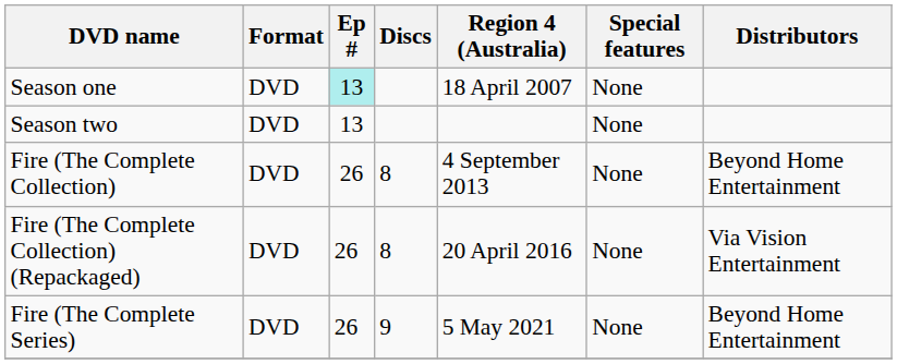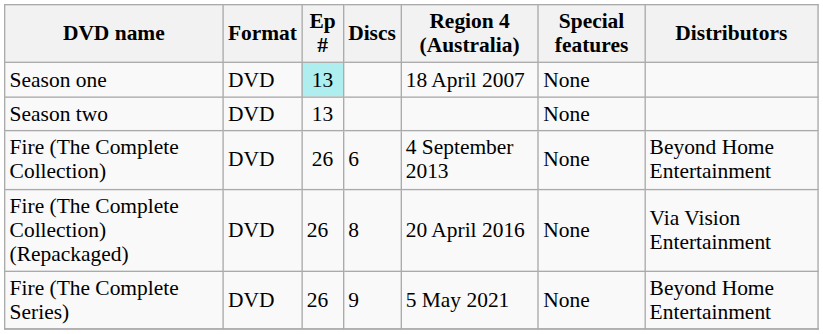Fire (The Complete Collection) | Discs: 8 -> 6
